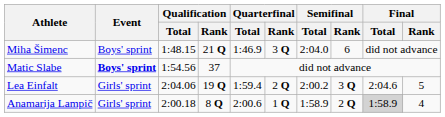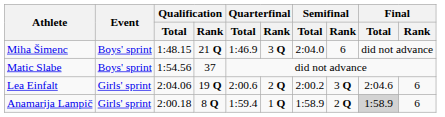Matic Slabe | Event: bold -> normal
Lea Einfalt | Quarterfinal / Total: 1:59.4 -> 2:00.6
Lea Einfalt | Final / Rank: 5 -> 6
Anamarija Lampič | Quarterfinal / Total: 2:00.6 -> 1:59.4
Anamarija Lampič | Final / Rank: 4 -> 6
